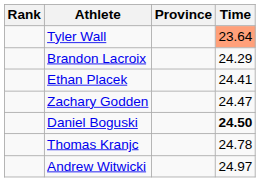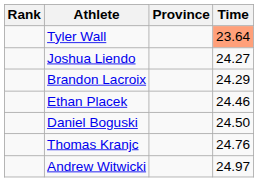+ row: Joshua Liendo | 24.27
Ethan Placek | Time: 24.41 -> 24.46
- row: Zachary Godden | 24.47
Daniel Boguski | Time: bold -> normal
Thomas Kranjc | Time: 24.78 -> 24.76
